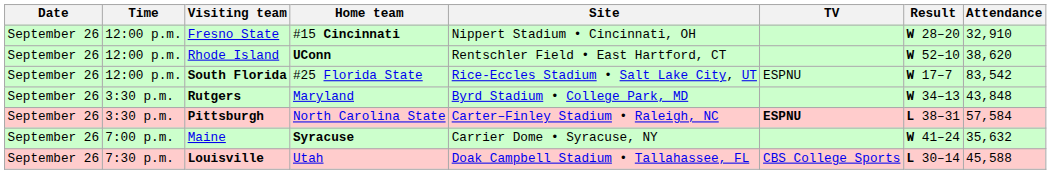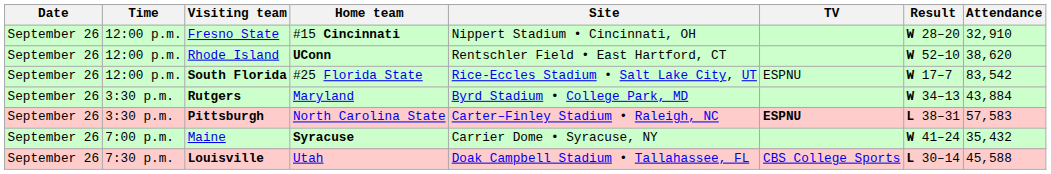Rutgers | Attendance: 43,848 -> 43,884
Pittsburgh | Attendance: 57,584 -> 57,583
Maine | Attendance: 35,632 -> 35,432
